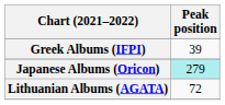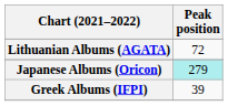rows swapped: Greek Albums (IFPI) <-> Lithuanian Albums (AGATA)
